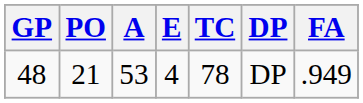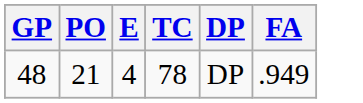- column: A | 53
